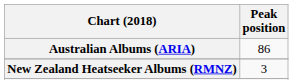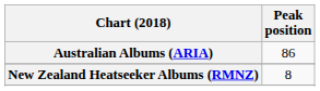New Zealand Heatseeker Albums (RMNZ) | Peak position: 3 -> 8
